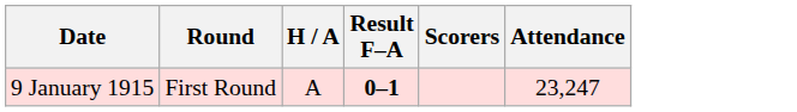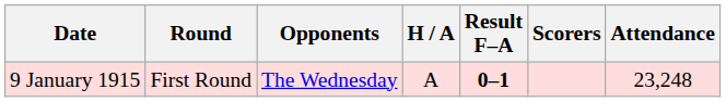+ column: Opponents | The Wednesday
9 January 1915 | Attendance: 23,247 -> 23,248
